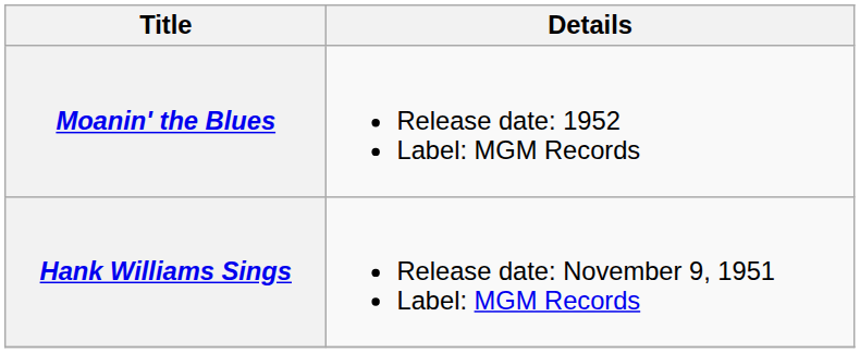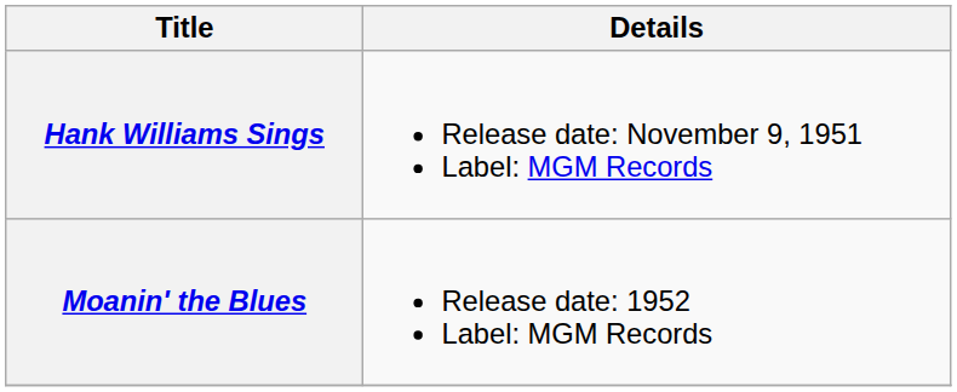rows swapped: Hank Williams Sings <-> Moanin' the Blues
